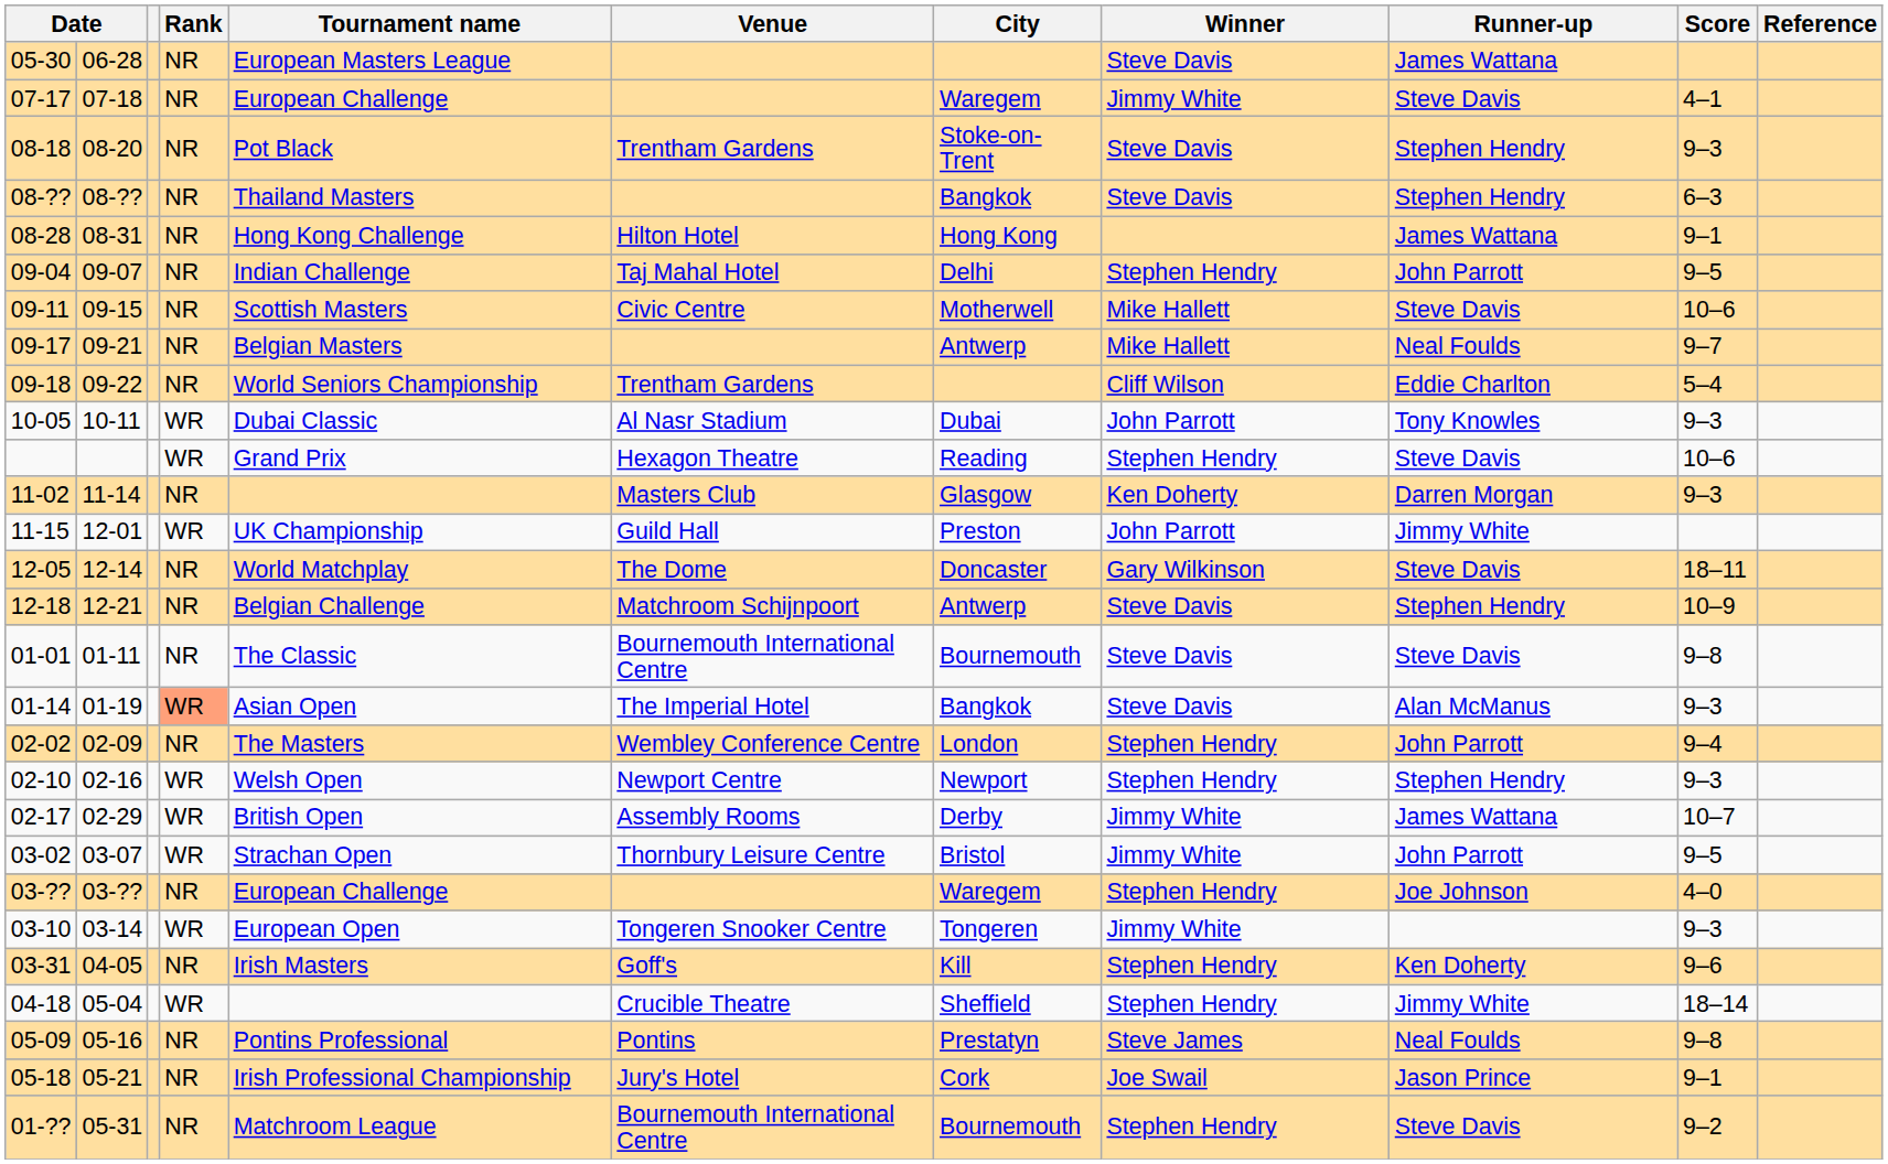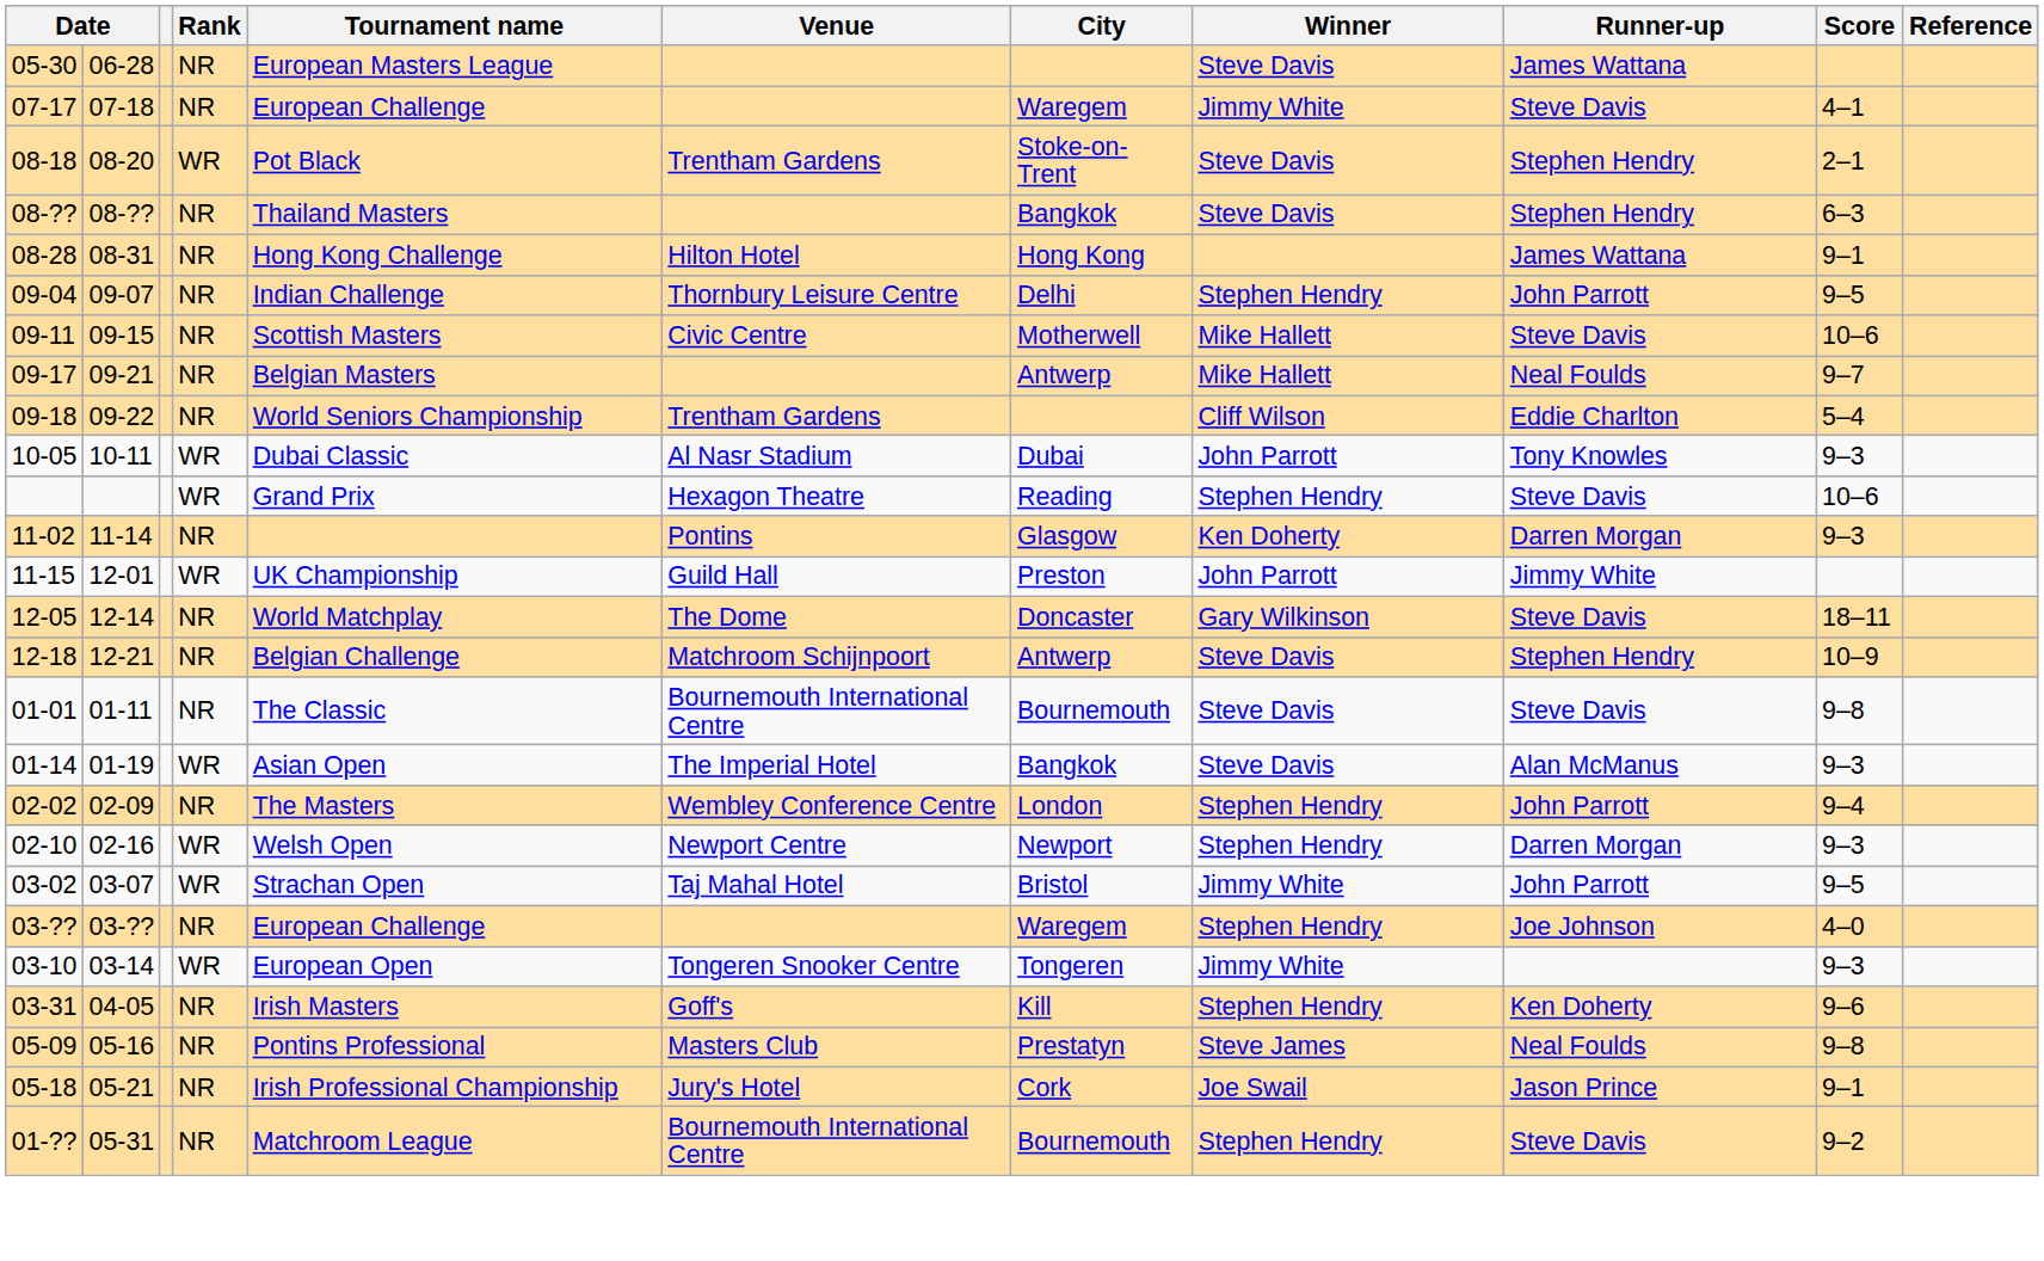08-18 | Rank: NR -> WR
08-18 | Score: 9–3 -> 2–1
09-04 | Venue: Taj Mahal Hotel -> Thornbury Leisure Centre
11-02 | Venue: Masters Club -> Pontins
01-14 | Rank: lightsalmon background -> no background
02-10 | Runner-up: Stephen Hendry -> Darren Morgan
- row: 02-17 | 02-29 | WR | British Open | Assembly Rooms | Derby | Jimmy White | James Wattana | 10–7
03-02 | Venue: Thornbury Leisure Centre -> Taj Mahal Hotel
- row: 04-18 | 05-04 | WR | Crucible Theatre | Sheffield | Stephen Hendry | Jimmy White | 18–14
05-09 | Venue: Pontins -> Masters Club
